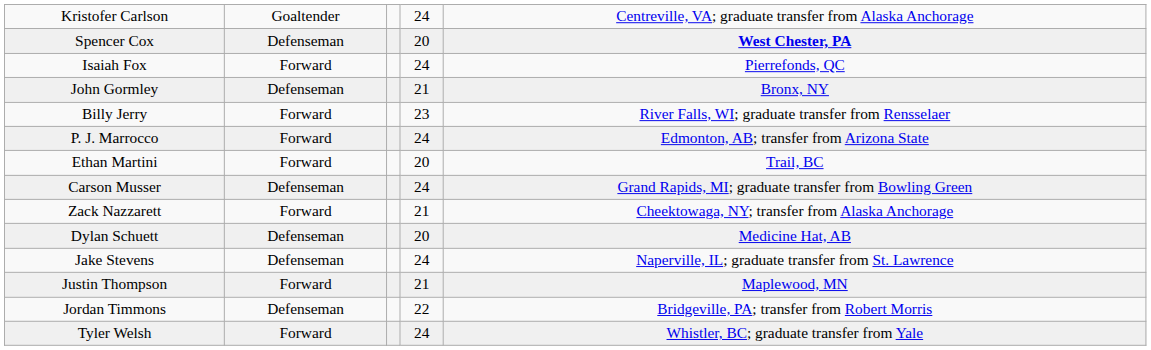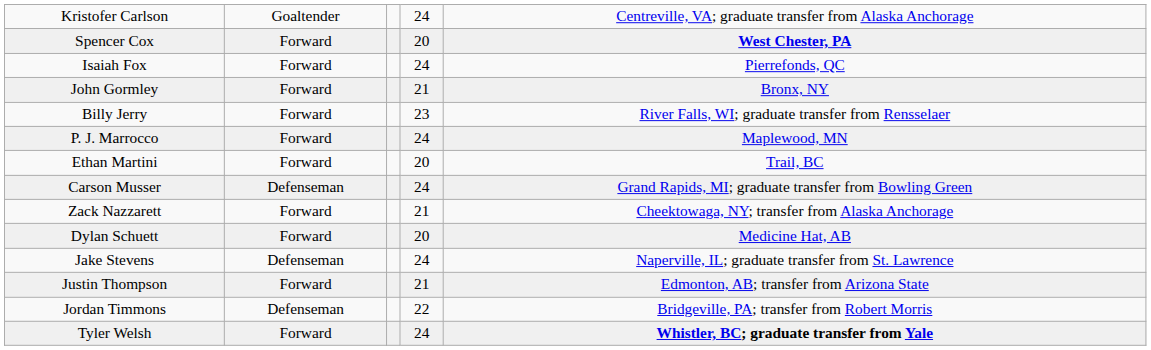Spencer Cox | column 2: Defenseman -> Forward
John Gormley | column 2: Defenseman -> Forward
P. J. Marrocco | column 5: Edmonton, AB; transfer from Arizona State -> Maplewood, MN
Dylan Schuett | column 2: Defenseman -> Forward
Justin Thompson | column 5: Maplewood, MN -> Edmonton, AB; transfer from Arizona State
Tyler Welsh | column 5: normal -> bold
